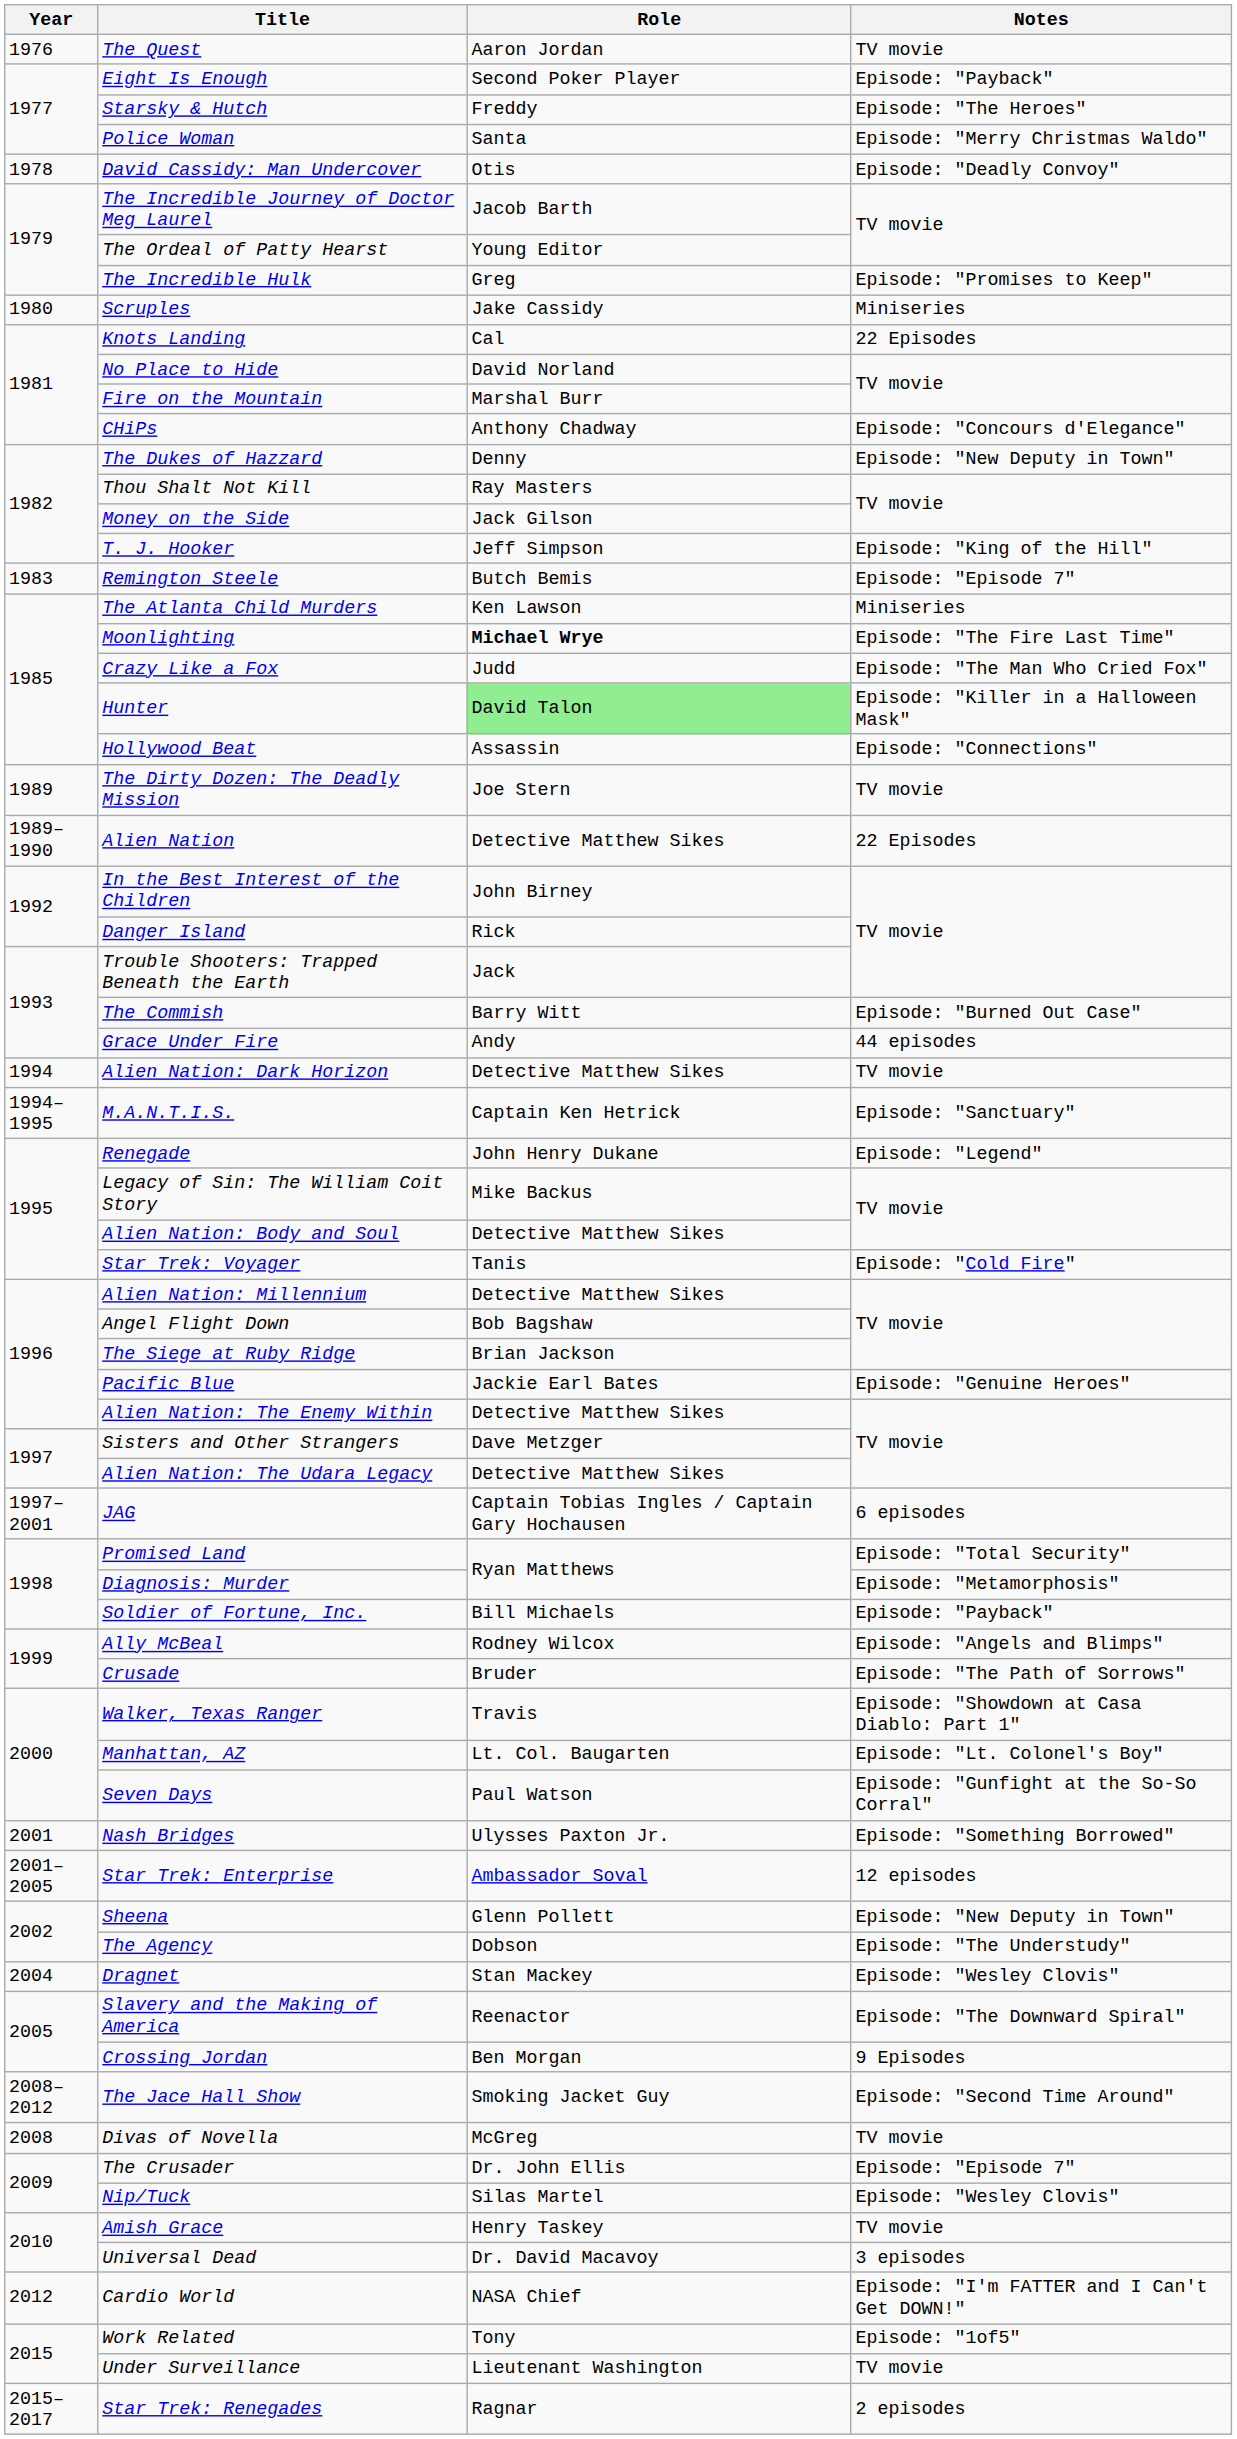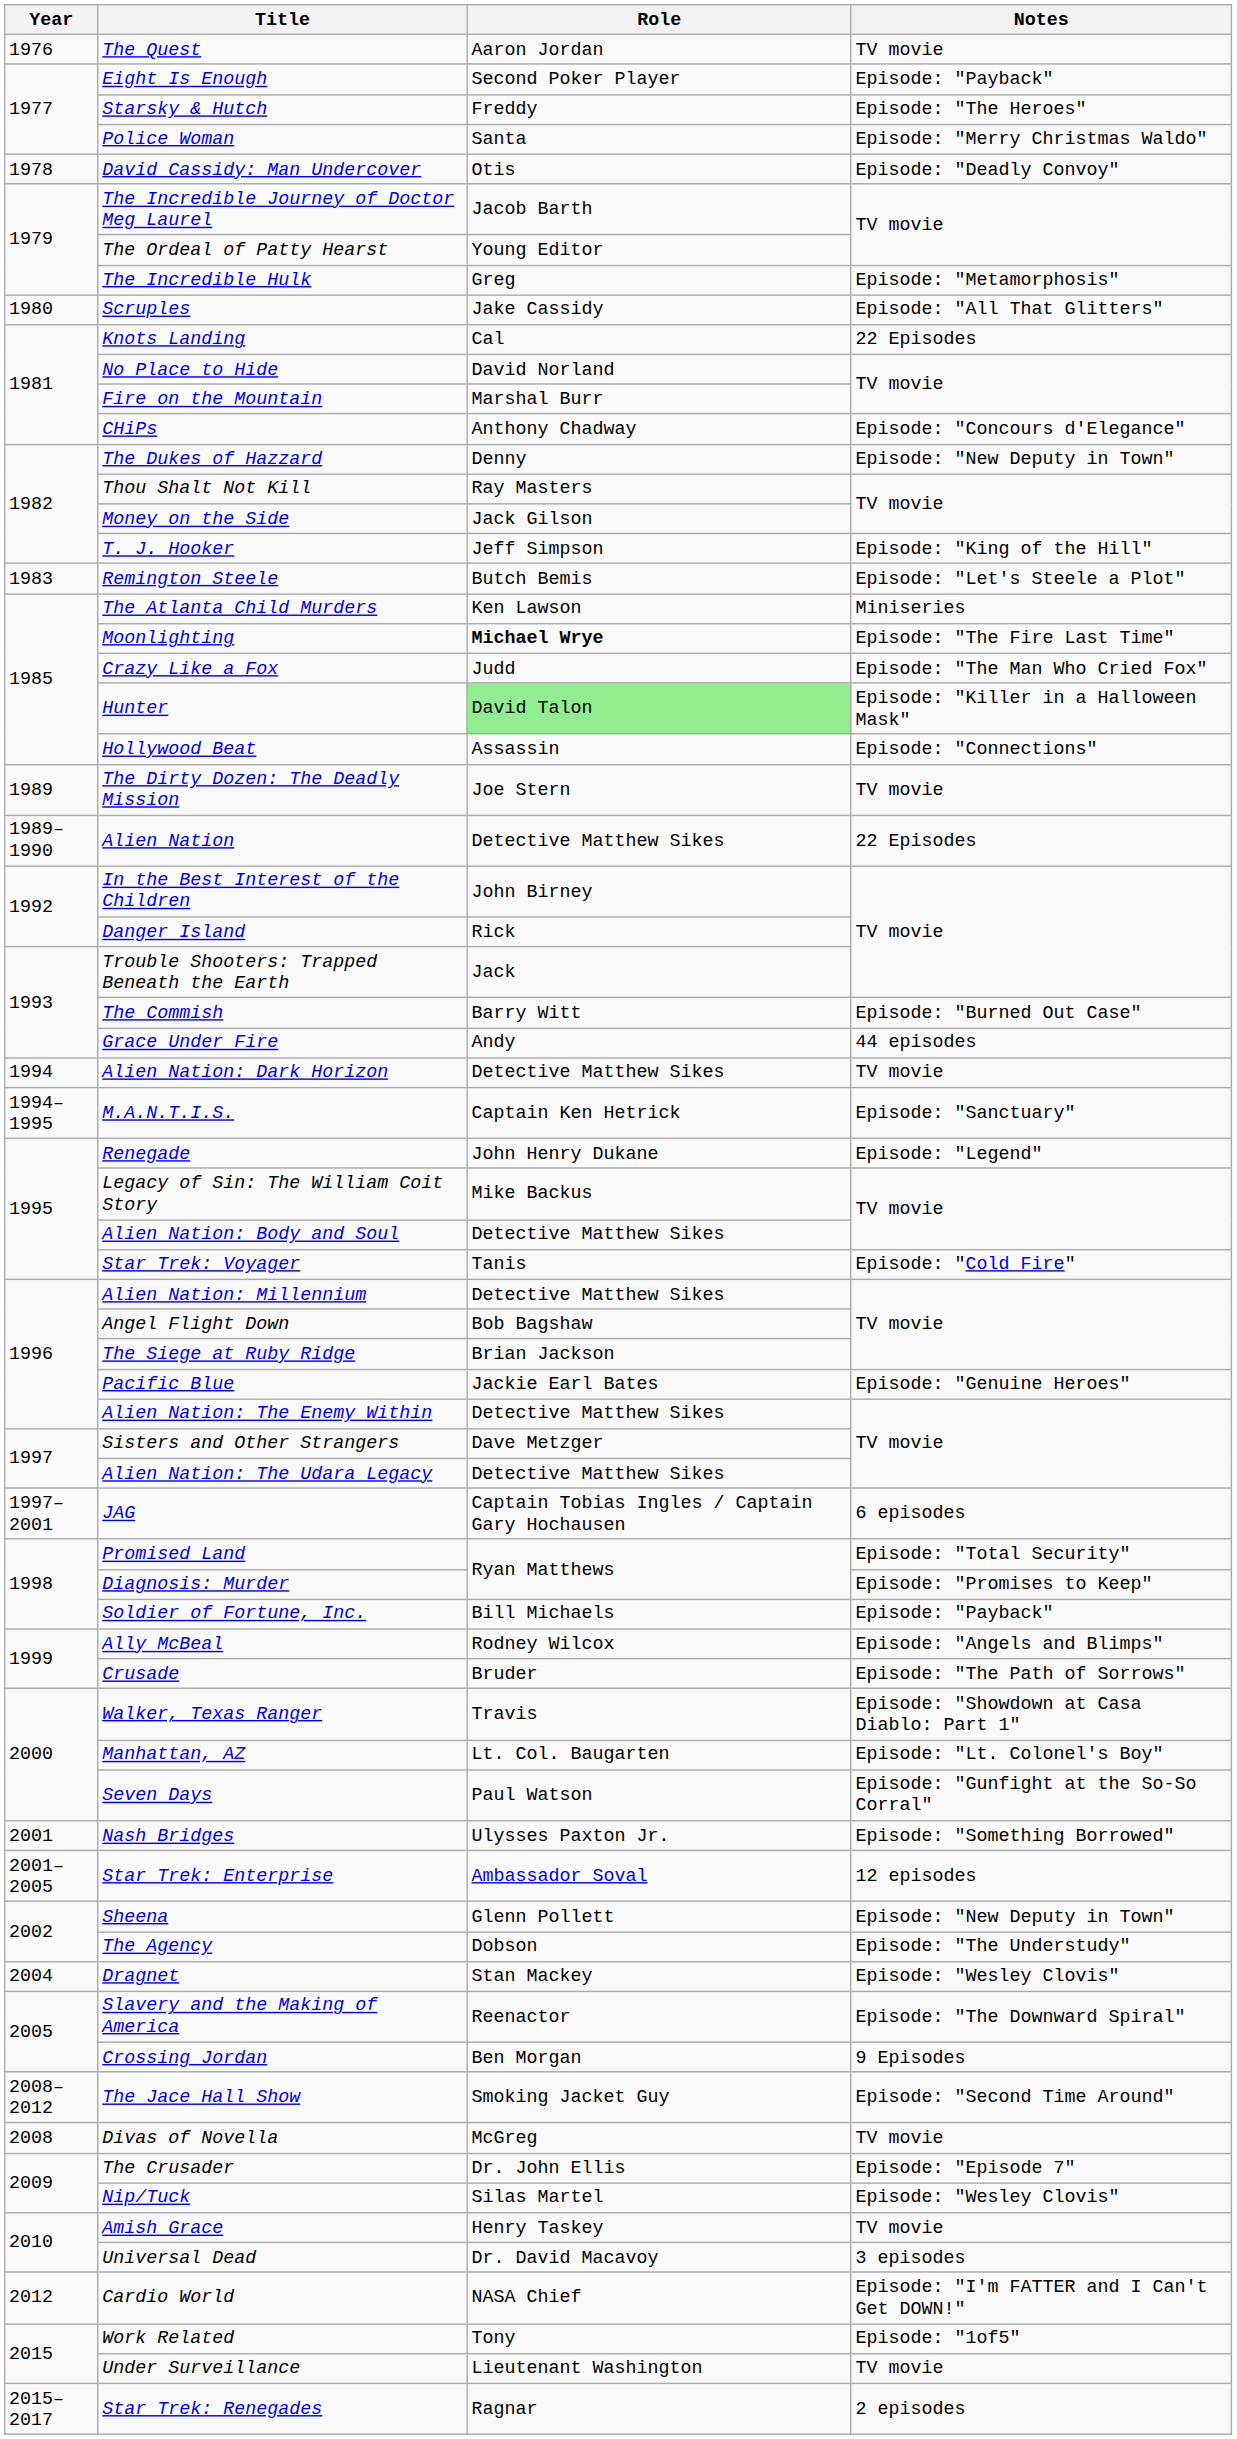The Incredible Hulk | Notes: Episode: "Promises to Keep" -> Episode: "Metamorphosis"
Scruples | Notes: Miniseries -> Episode: "All That Glitters"
Remington Steele | Notes: Episode: "Episode 7" -> Episode: "Let's Steele a Plot"
Diagnosis: Murder | Notes: Episode: "Metamorphosis" -> Episode: "Promises to Keep"
